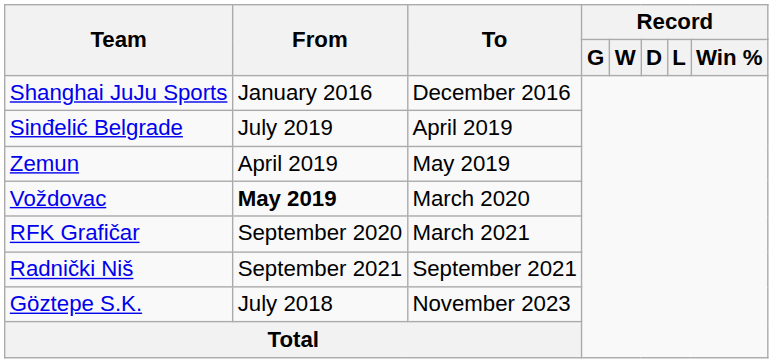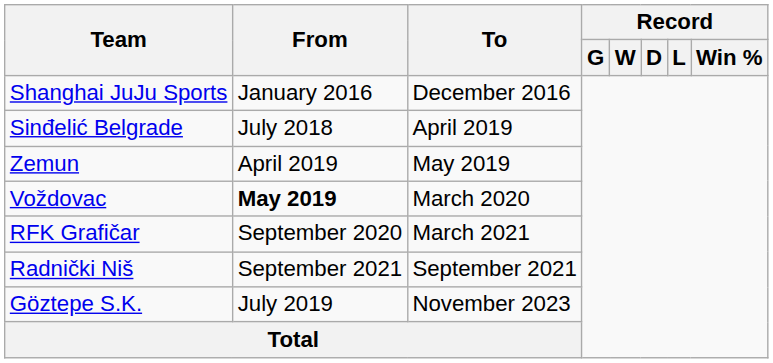Sinđelić Belgrade | From: July 2019 -> July 2018
Göztepe S.K. | From: July 2018 -> July 2019
